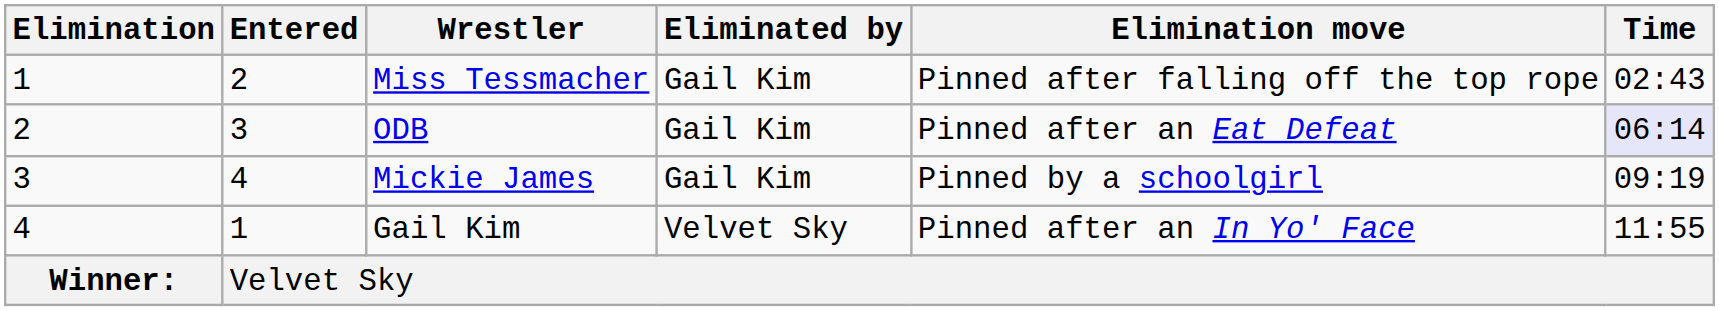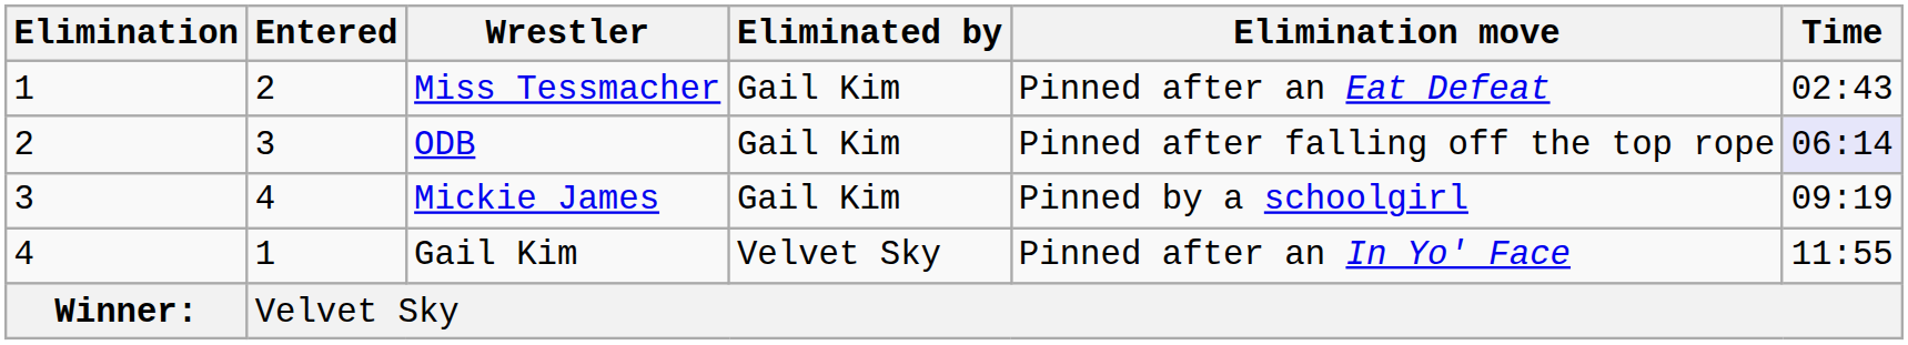Miss Tessmacher | Elimination move: Pinned after falling off the top rope -> Pinned after an Eat Defeat
ODB | Elimination move: Pinned after an Eat Defeat -> Pinned after falling off the top rope
